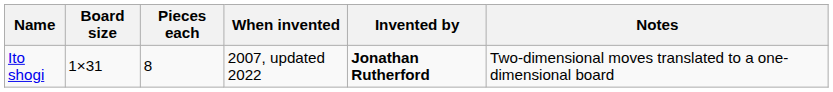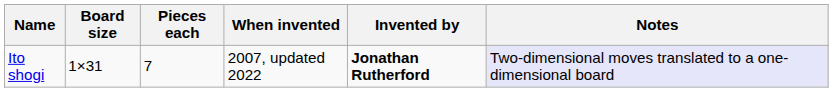Ito shogi | Pieces each: 8 -> 7
Ito shogi | Notes: no background -> lavender background
